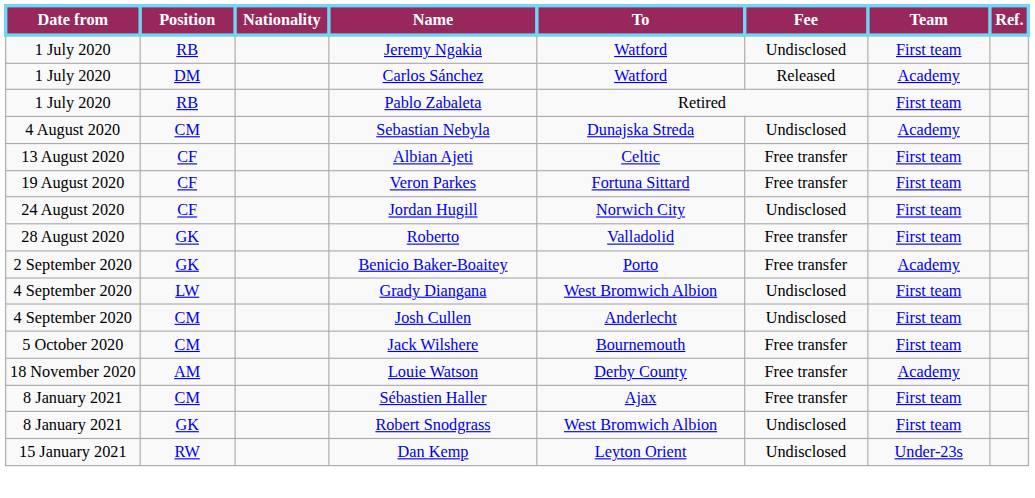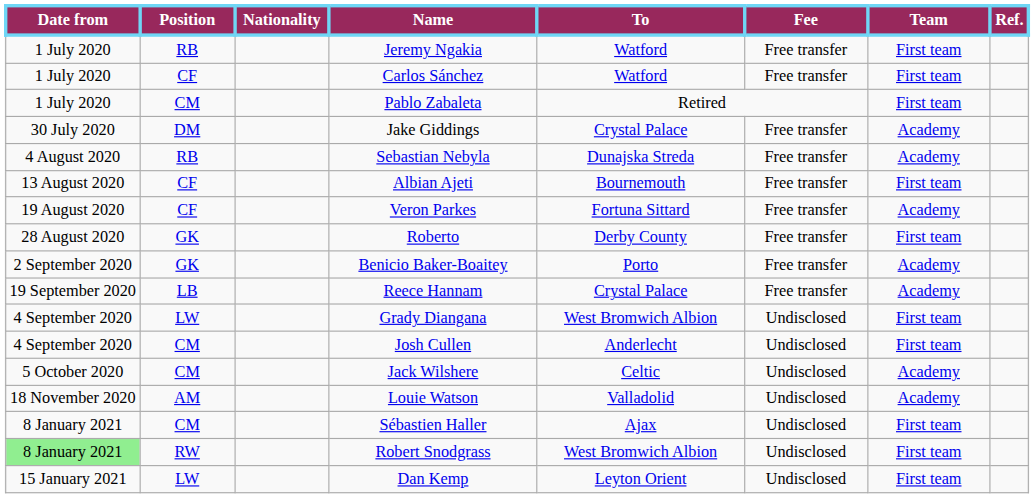Jeremy Ngakia | Fee: Undisclosed -> Free transfer
Carlos Sánchez | Position: DM -> CF
Carlos Sánchez | Fee: Released -> Free transfer
Carlos Sánchez | Team: Academy -> First team
Pablo Zabaleta | Position: RB -> CM
+ row: 30 July 2020 | DM | Jake Giddings | Crystal Palace | Free transfer | Academy
Sebastian Nebyla | Position: CM -> RB
Sebastian Nebyla | Fee: Undisclosed -> Free transfer
Albian Ajeti | To: Celtic -> Bournemouth
Veron Parkes | Team: First team -> Academy
- row: 24 August 2020 | CF | Jordan Hugill | Norwich City | Undisclosed | First team
Roberto | To: Valladolid -> Derby County
+ row: 19 September 2020 | LB | Reece Hannam | Crystal Palace | Free transfer | Academy
Jack Wilshere | To: Bournemouth -> Celtic
Jack Wilshere | Fee: Free transfer -> Undisclosed
Jack Wilshere | Team: First team -> Academy
Louie Watson | To: Derby County -> Valladolid
Louie Watson | Fee: Free transfer -> Undisclosed
Sébastien Haller | Fee: Free transfer -> Undisclosed
Robert Snodgrass | Date from: no background -> lightgreen background
Robert Snodgrass | Position: GK -> RW
Dan Kemp | Position: RW -> LW
Dan Kemp | Team: Under-23s -> First team
